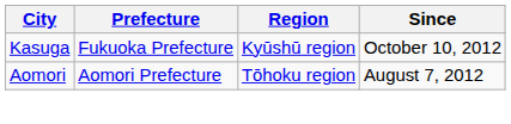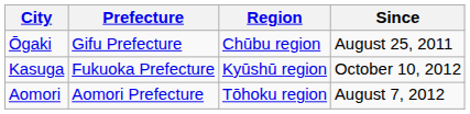+ row: Ōgaki | Gifu Prefecture | Chūbu region | August 25, 2011
